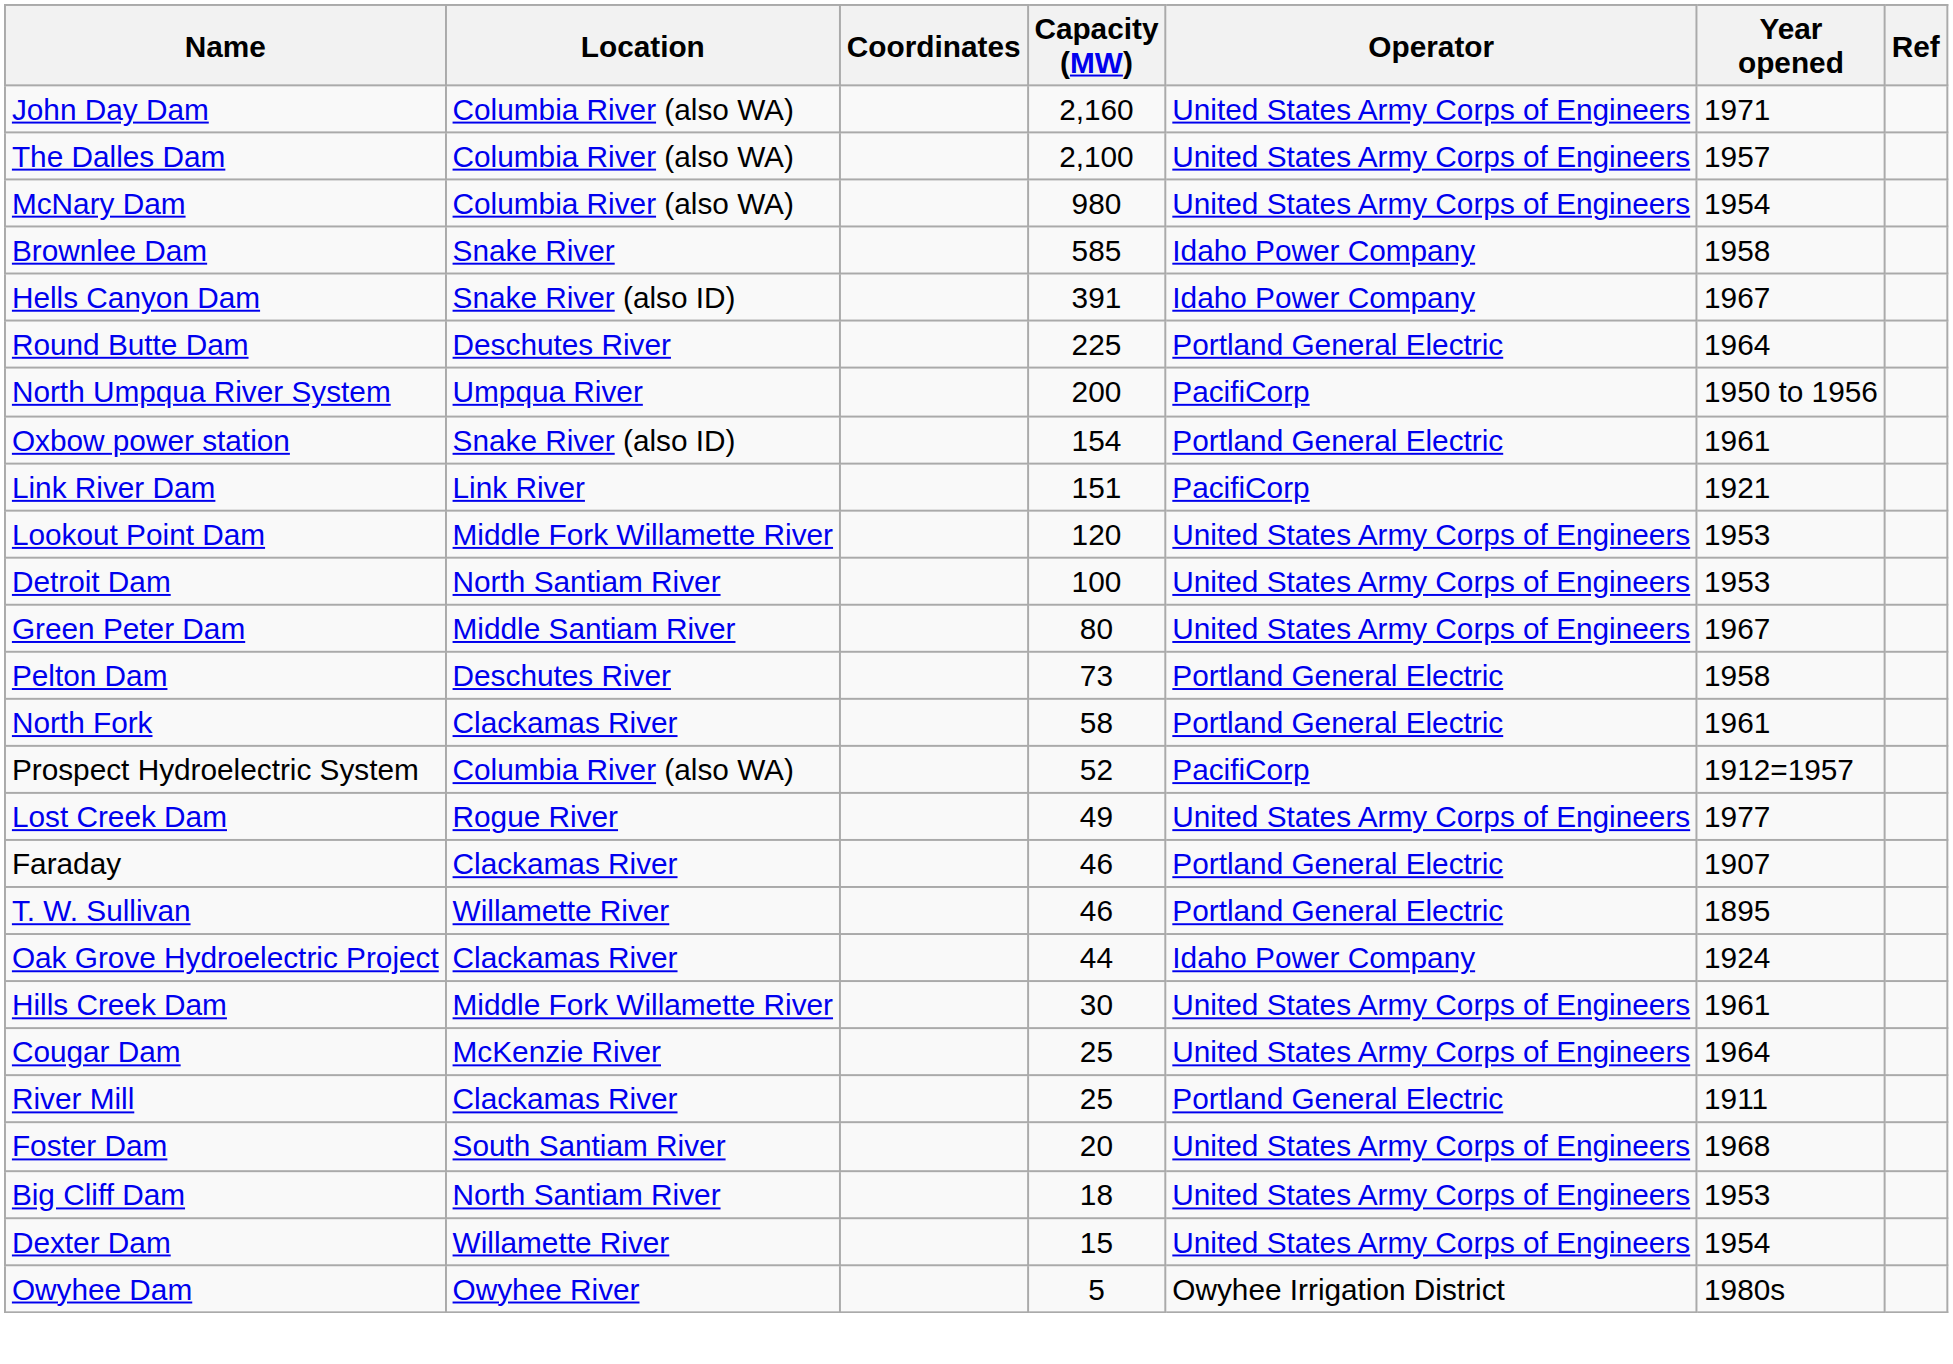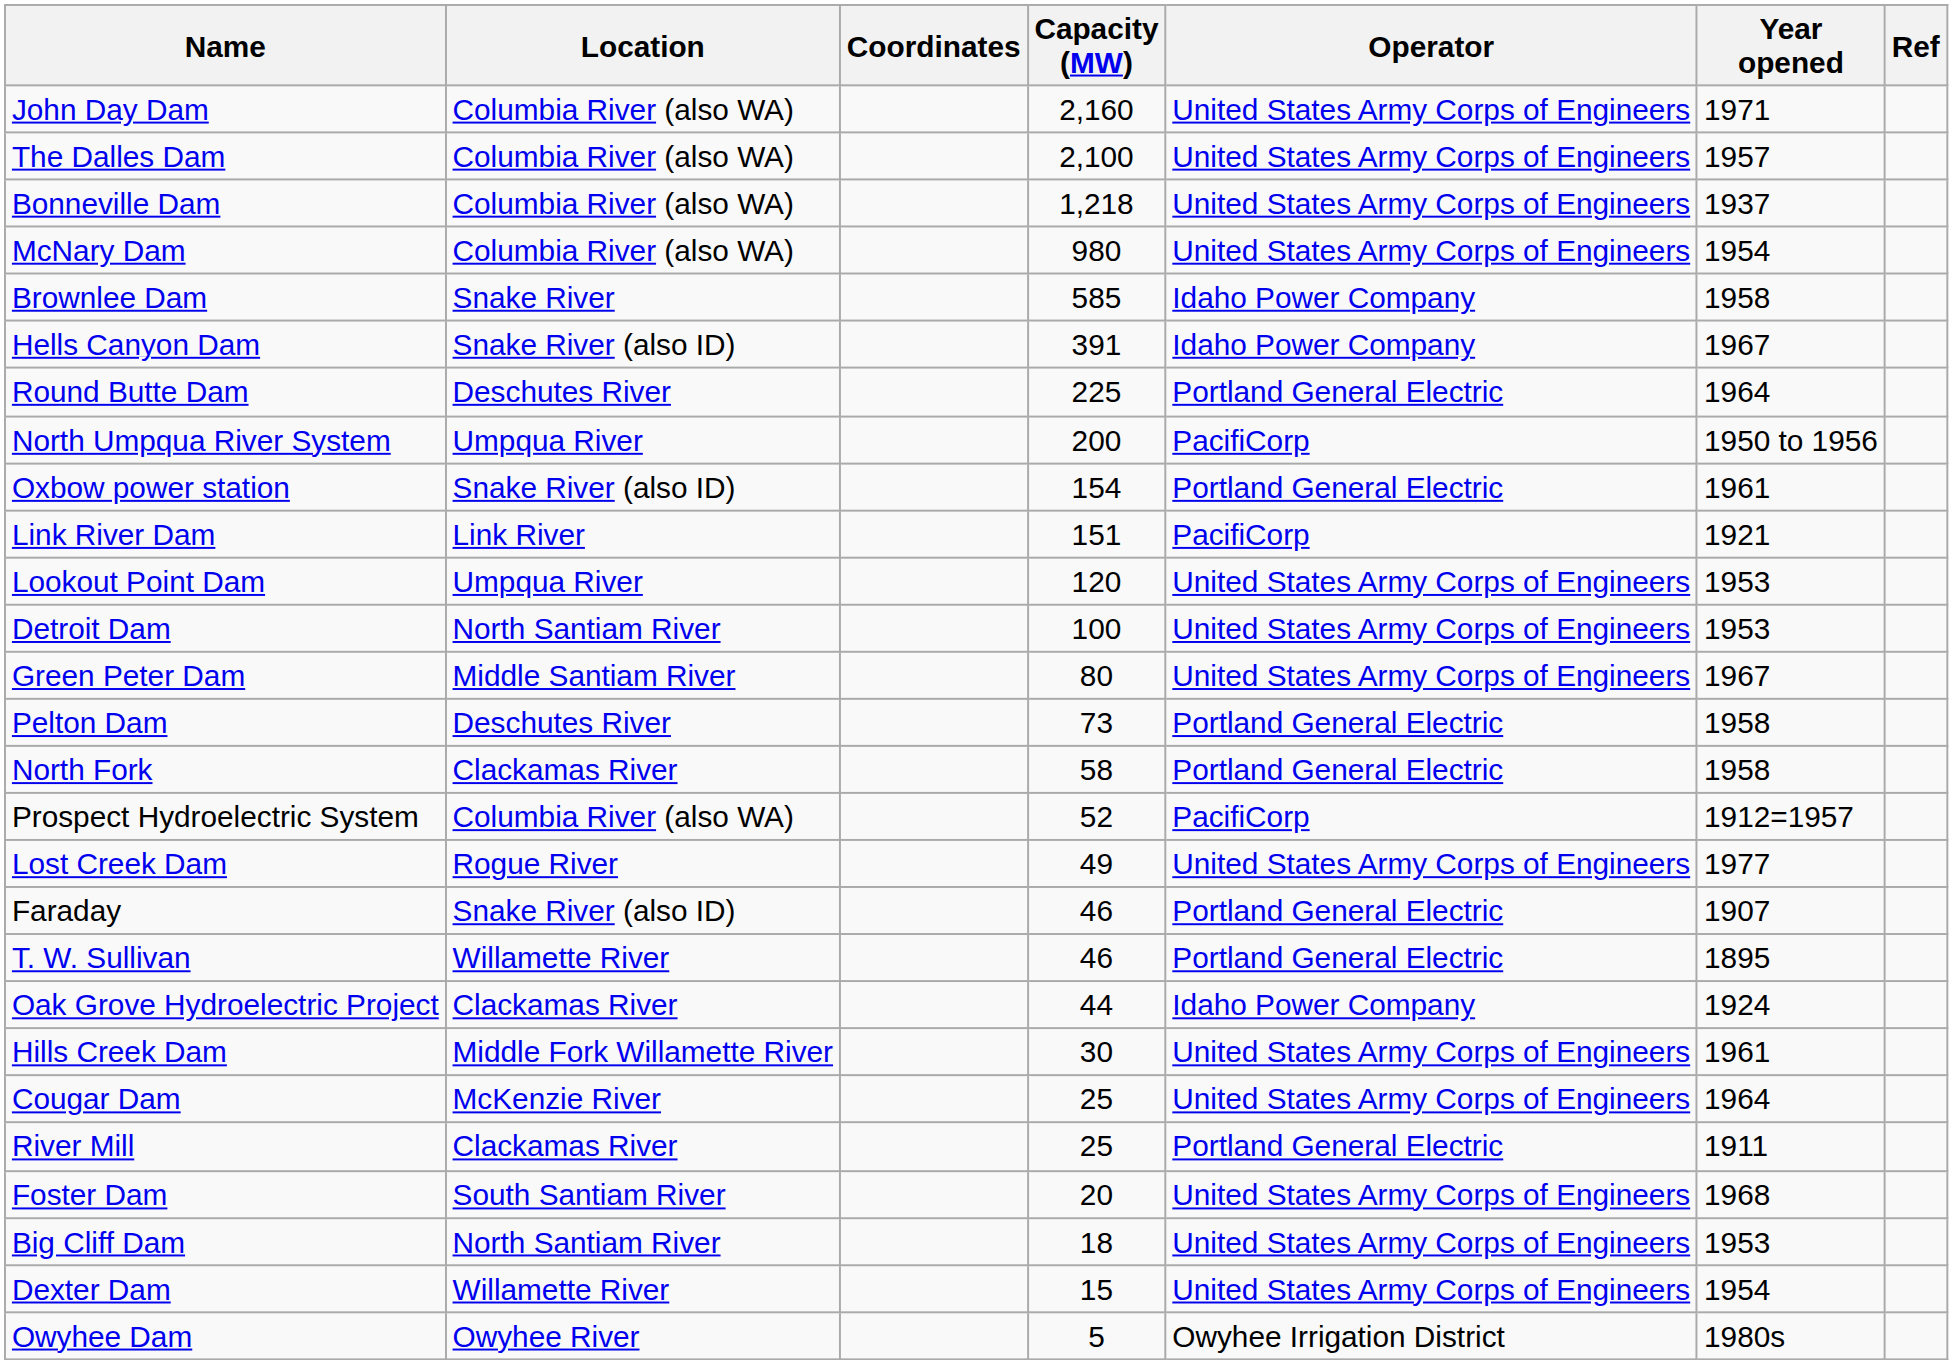+ row: Bonneville Dam | Columbia River (also WA) | 1,218 | United States Army Corps of Engineers | 1937
Lookout Point Dam | Location: Middle Fork Willamette River -> Umpqua River
North Fork | Year opened: 1961 -> 1958
Faraday | Location: Clackamas River -> Snake River (also ID)
